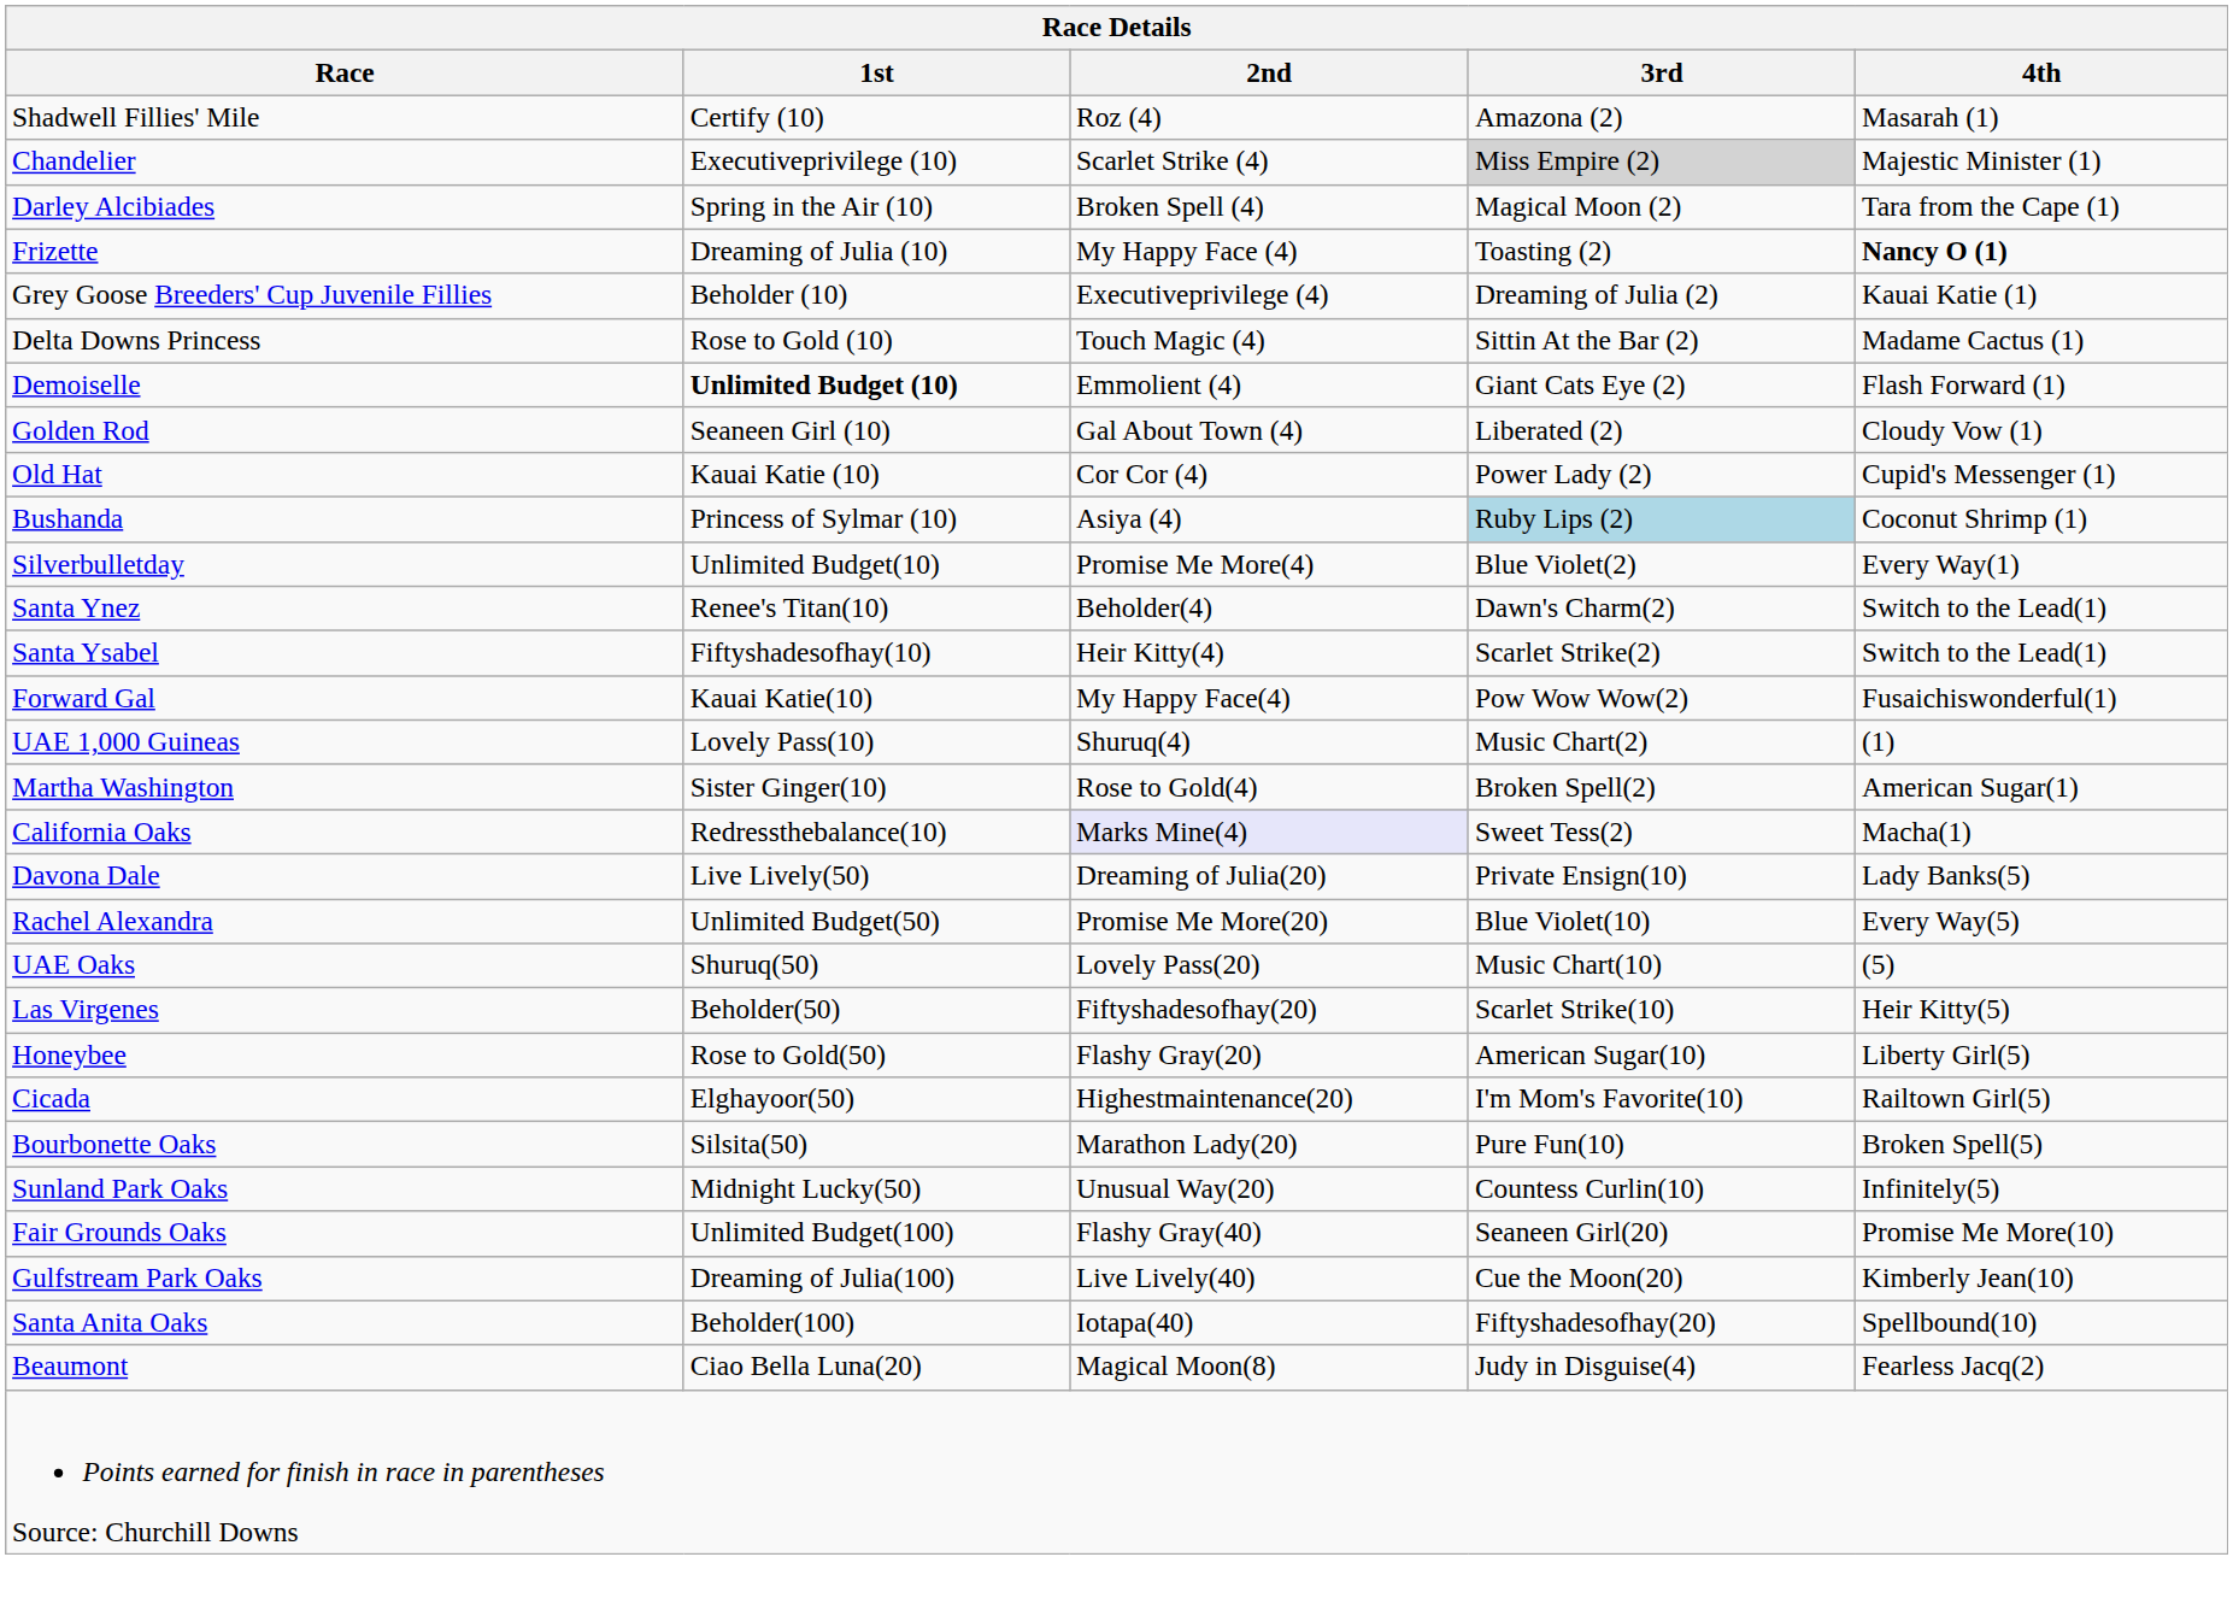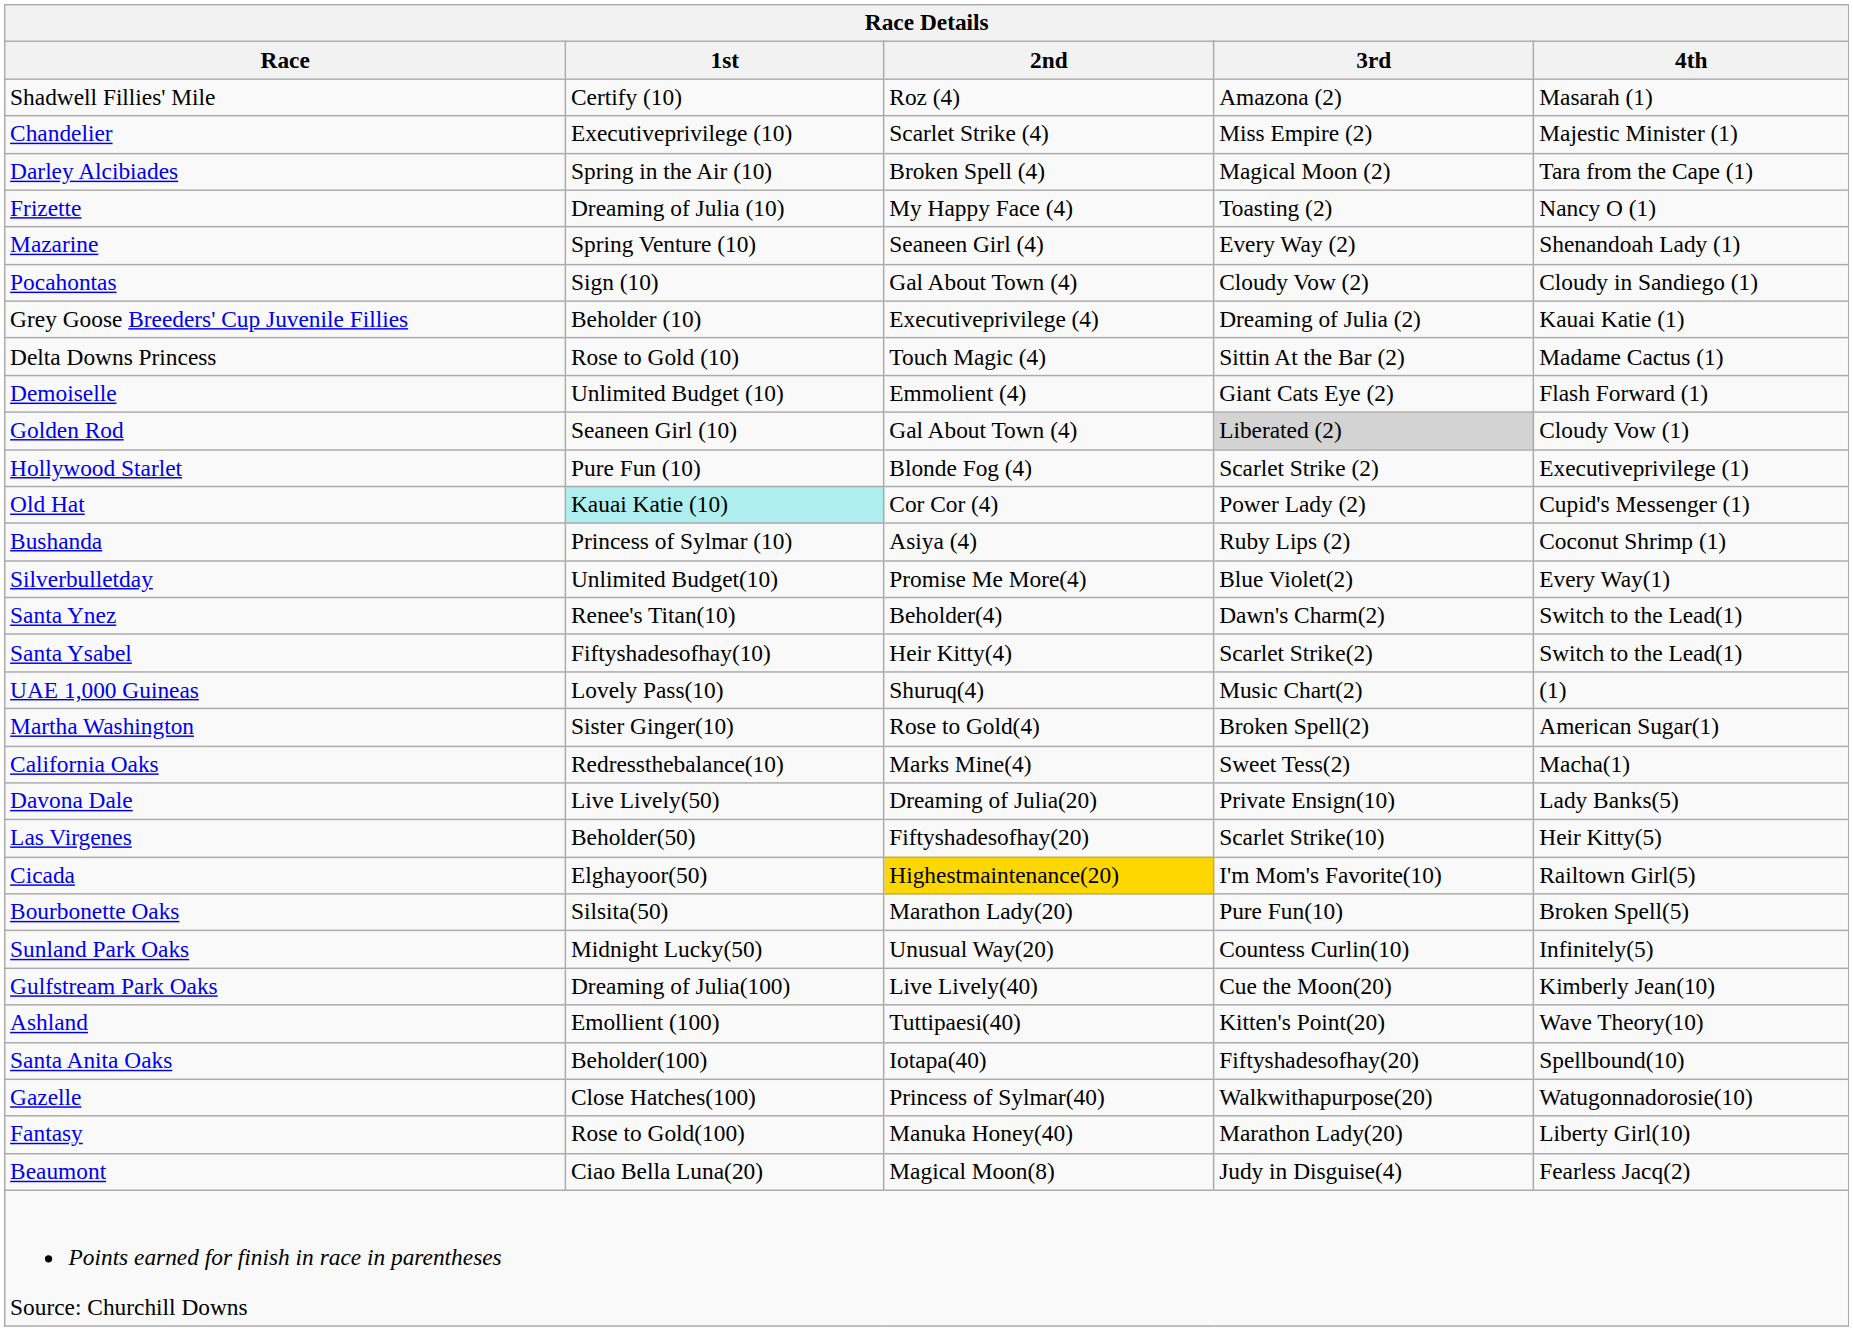Chandelier | 3rd: lightgrey background -> no background
Frizette | 4th: bold -> normal
+ row: Mazarine | Spring Venture (10) | Seaneen Girl (4) | Every Way (2) | Shenandoah Lady (1)
+ row: Pocahontas | Sign (10) | Gal About Town (4) | Cloudy Vow (2) | Cloudy in Sandiego (1)
Demoiselle | 1st: bold -> normal
Golden Rod | 3rd: no background -> lightgrey background
+ row: Hollywood Starlet | Pure Fun (10) | Blonde Fog (4) | Scarlet Strike (2) | Executiveprivilege (1)
Old Hat | 1st: no background -> paleturquoise background
Bushanda | 3rd: lightblue background -> no background
- row: Forward Gal | Kauai Katie(10) | My Happy Face(4) | Pow Wow Wow(2) | Fusaichiswonderful(1)
California Oaks | 2nd: lavender background -> no background
- row: Rachel Alexandra | Unlimited Budget(50) | Promise Me More(20) | Blue Violet(10) | Every Way(5)
- row: UAE Oaks | Shuruq(50) | Lovely Pass(20) | Music Chart(10) | (5)
- row: Honeybee | Rose to Gold(50) | Flashy Gray(20) | American Sugar(10) | Liberty Girl(5)
Cicada | 2nd: no background -> gold background
- row: Fair Grounds Oaks | Unlimited Budget(100) | Flashy Gray(40) | Seaneen Girl(20) | Promise Me More(10)
+ row: Ashland | Emollient (100) | Tuttipaesi(40) | Kitten's Point(20) | Wave Theory(10)
+ row: Gazelle | Close Hatches(100) | Princess of Sylmar(40) | Walkwithapurpose(20) | Watugonnadorosie(10)
+ row: Fantasy | Rose to Gold(100) | Manuka Honey(40) | Marathon Lady(20) | Liberty Girl(10)
